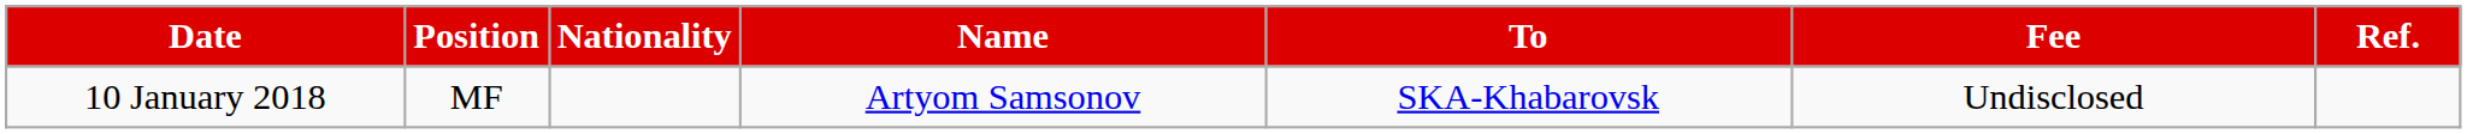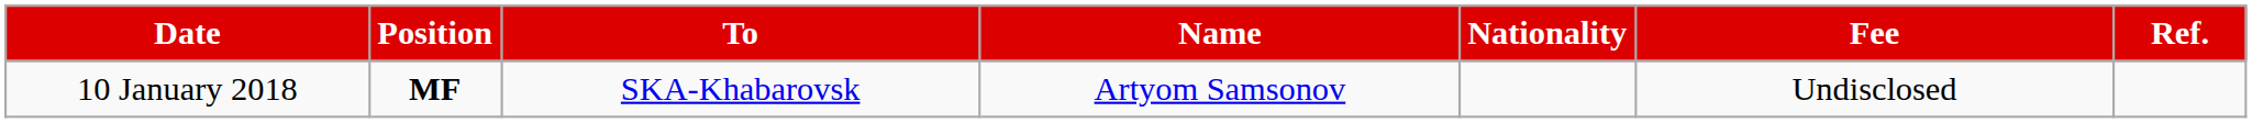columns swapped: Nationality <-> To
10 January 2018 | Position: normal -> bold
